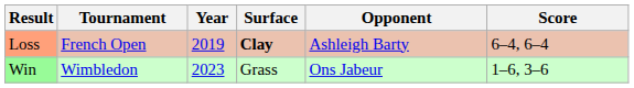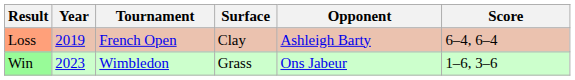columns swapped: Year <-> Tournament
Loss | Surface: bold -> normal
